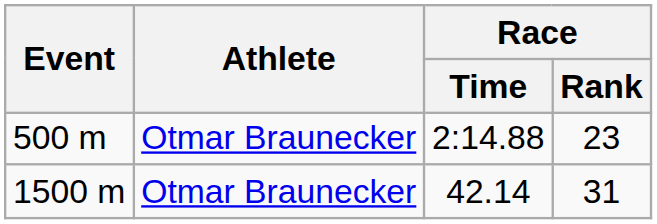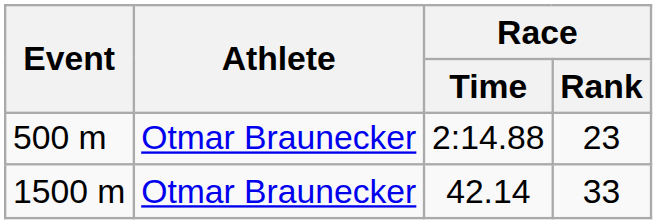1500 m | Race / Rank: 31 -> 33
